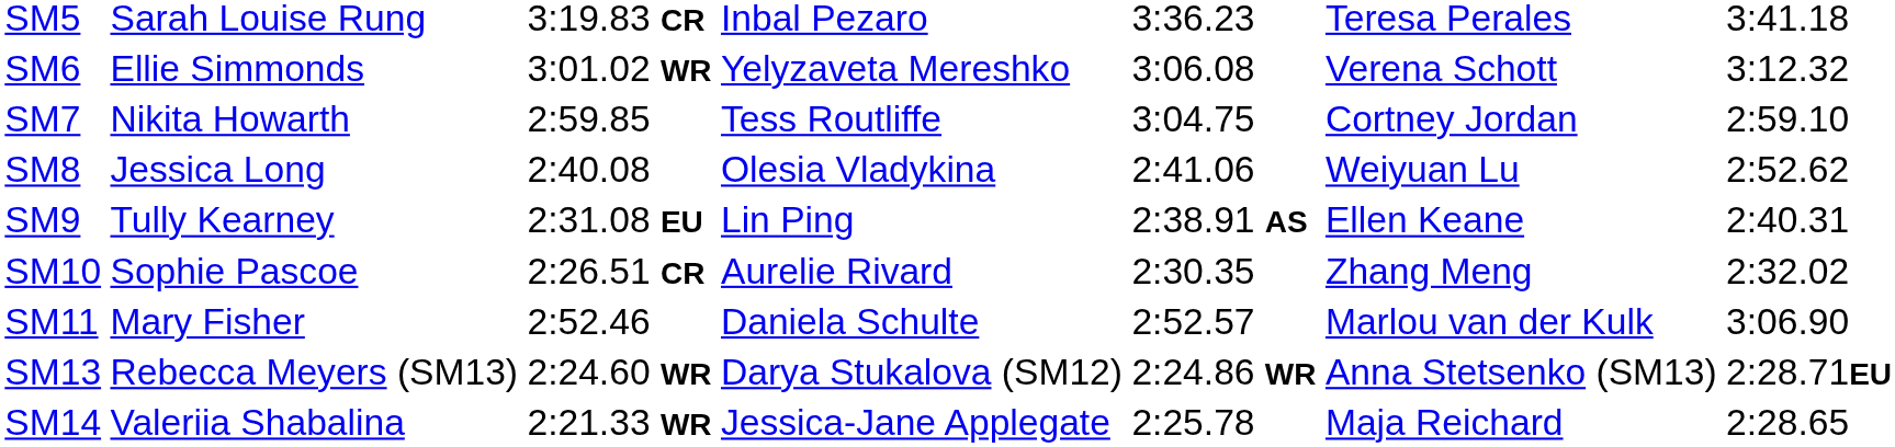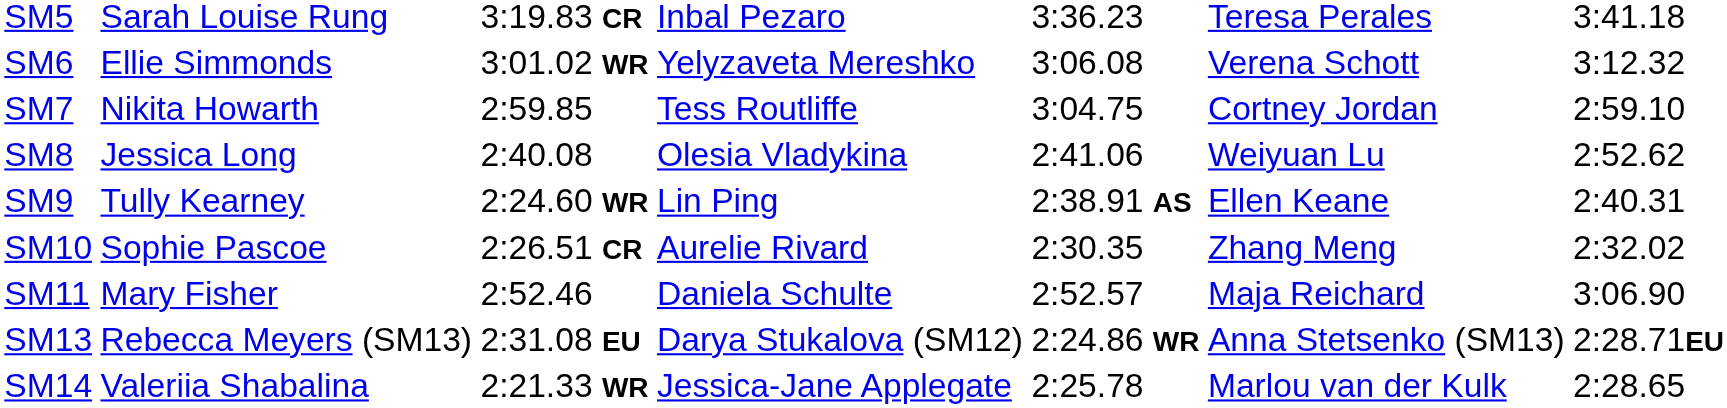SM9 | column 3: 2:31.08 EU -> 2:24.60 WR
SM11 | column 6: Marlou van der Kulk -> Maja Reichard
SM13 | column 3: 2:24.60 WR -> 2:31.08 EU
SM14 | column 6: Maja Reichard -> Marlou van der Kulk
